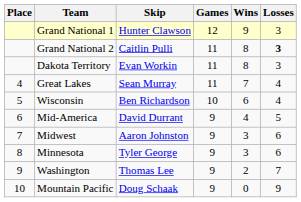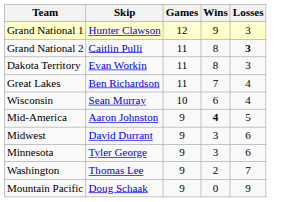- column: Place | 4 | 5 | 6 | 7 | 8 | 9 | 10
Great Lakes | Skip: Sean Murray -> Ben Richardson
Wisconsin | Skip: Ben Richardson -> Sean Murray
Mid-America | Skip: David Durrant -> Aaron Johnston
Mid-America | Wins: normal -> bold
Midwest | Skip: Aaron Johnston -> David Durrant
